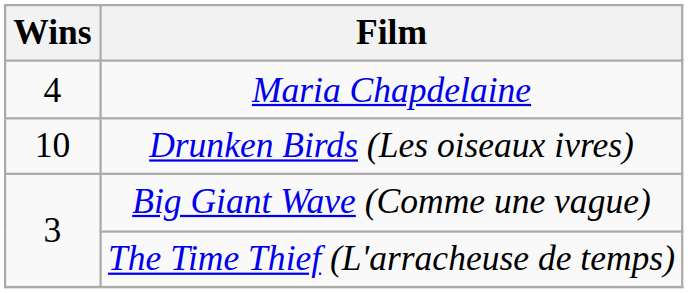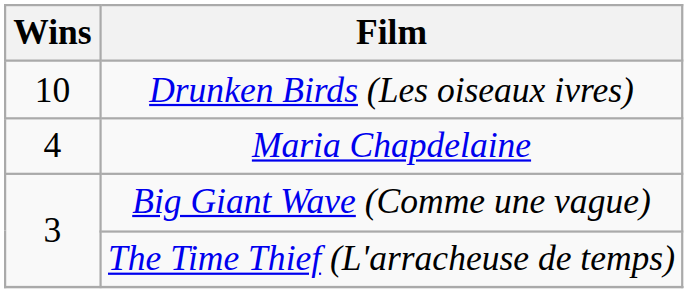rows swapped: Drunken Birds (Les oiseaux ivres) <-> Maria Chapdelaine
